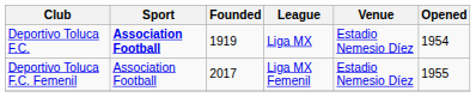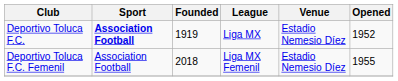Deportivo Toluca F.C. | Opened: 1954 -> 1952
Deportivo Toluca F.C. Femenil | Founded: 2017 -> 2018
